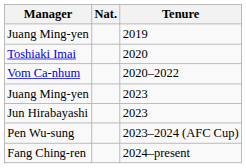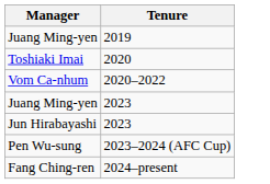- column: Nat.
